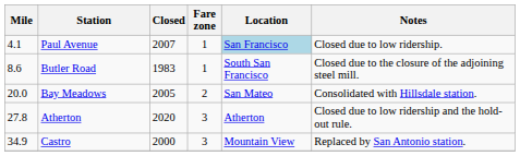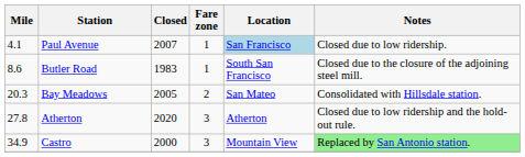Bay Meadows | Mile: 20.0 -> 20.3
Castro | Notes: no background -> lightgreen background
